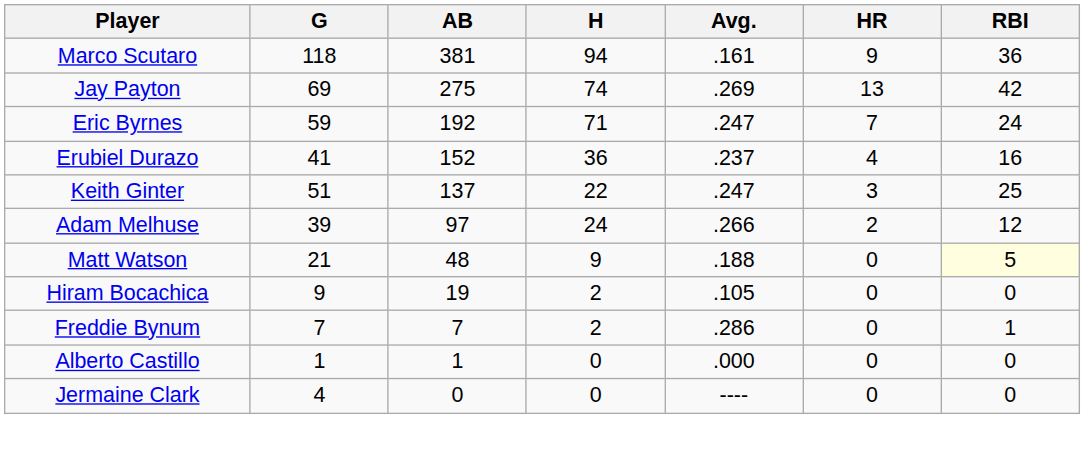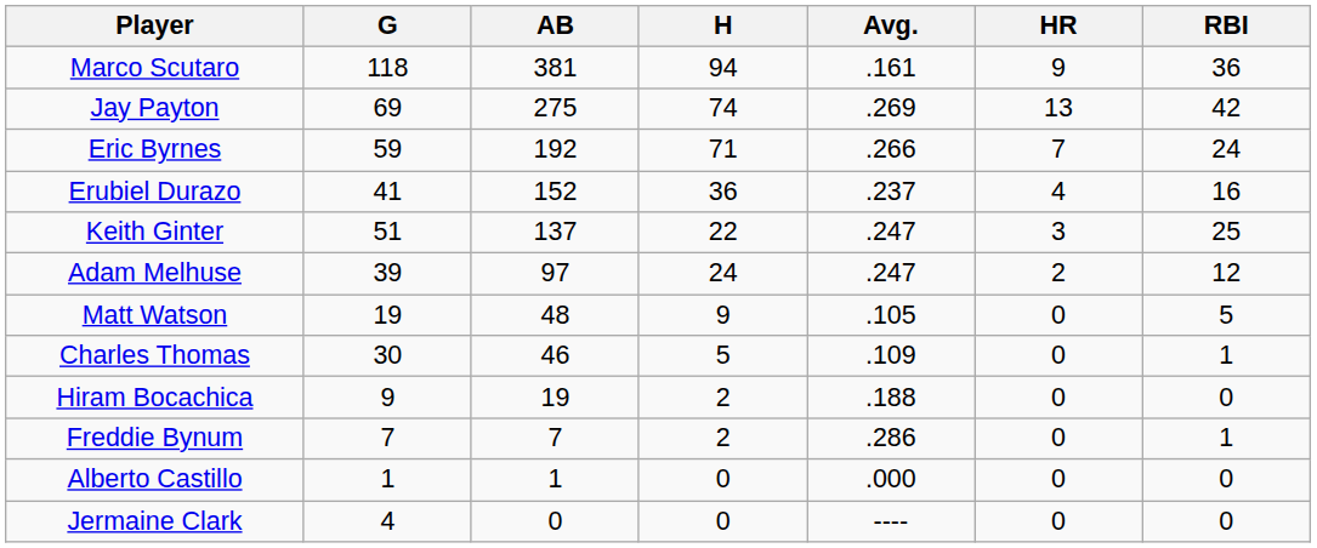Eric Byrnes | Avg.: .247 -> .266
Adam Melhuse | Avg.: .266 -> .247
Matt Watson | G: 21 -> 19
Matt Watson | Avg.: .188 -> .105
Matt Watson | RBI: lightyellow background -> no background
+ row: Charles Thomas | 30 | 46 | 5 | .109 | 0 | 1
Hiram Bocachica | Avg.: .105 -> .188
